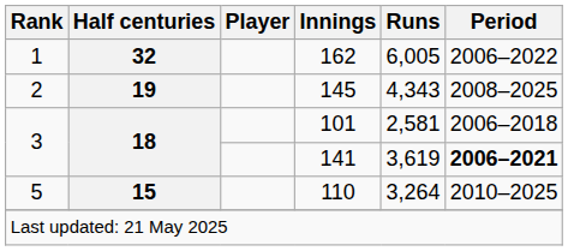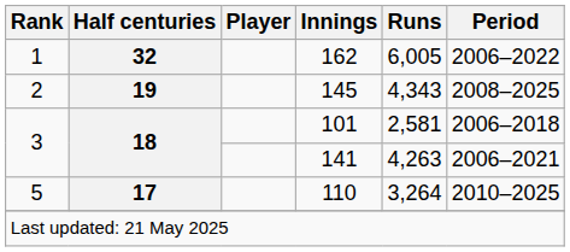141 | Runs: 3,619 -> 4,263
141 | Period: bold -> normal
110 | Half centuries: 15 -> 17
